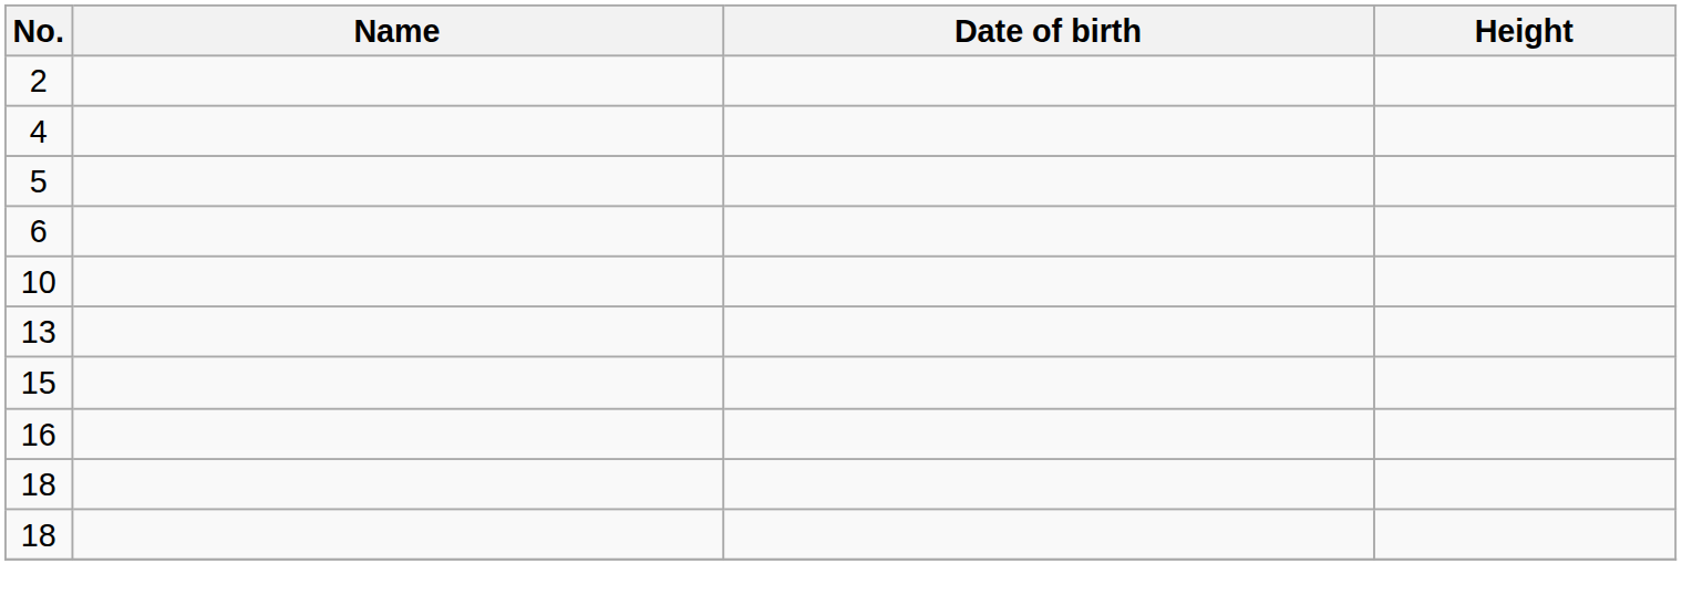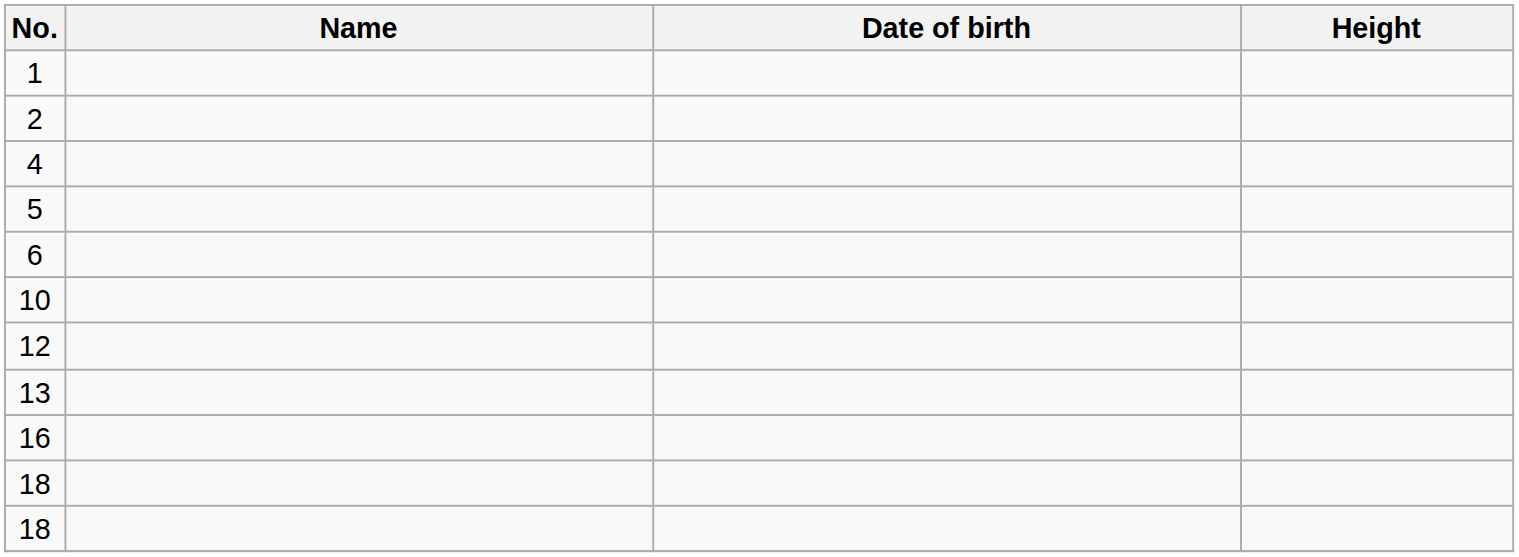+ row: 1
+ row: 12
- row: 15
